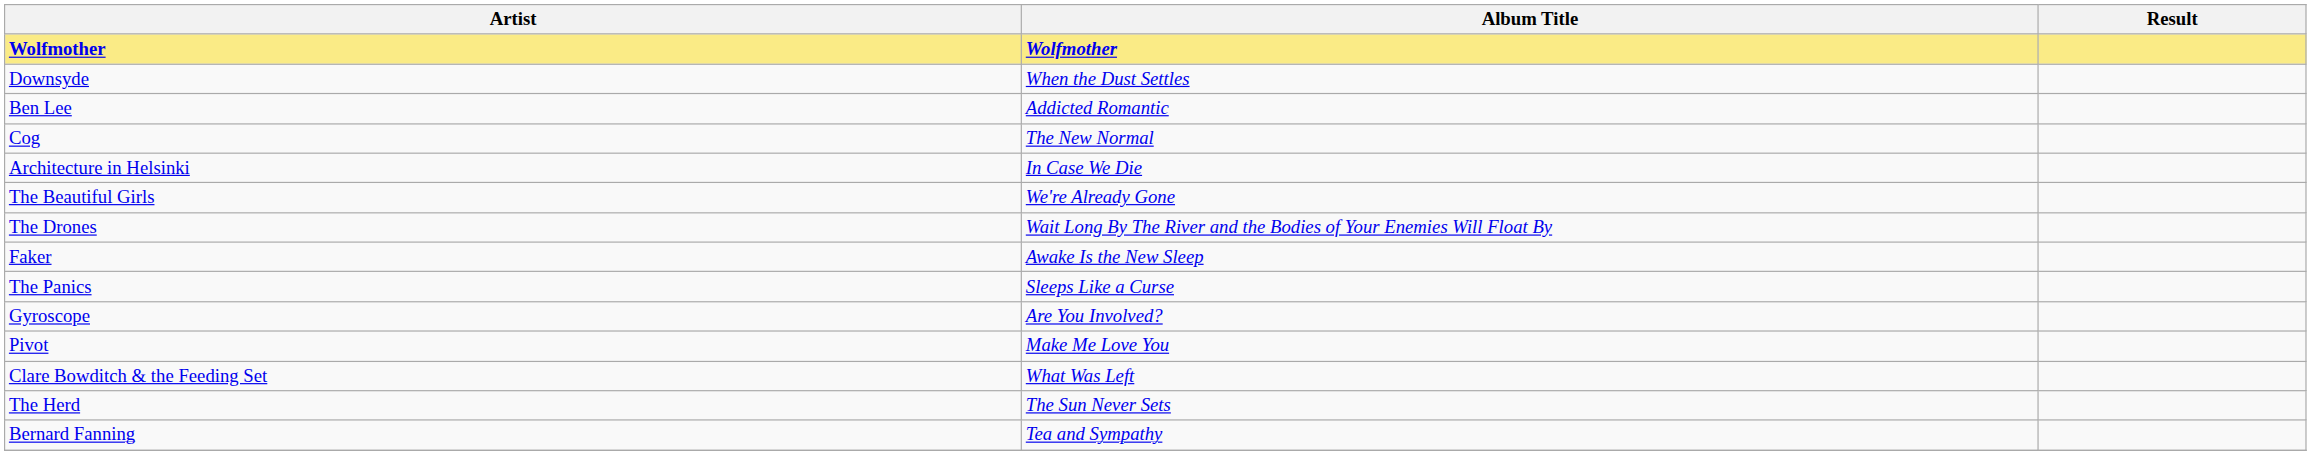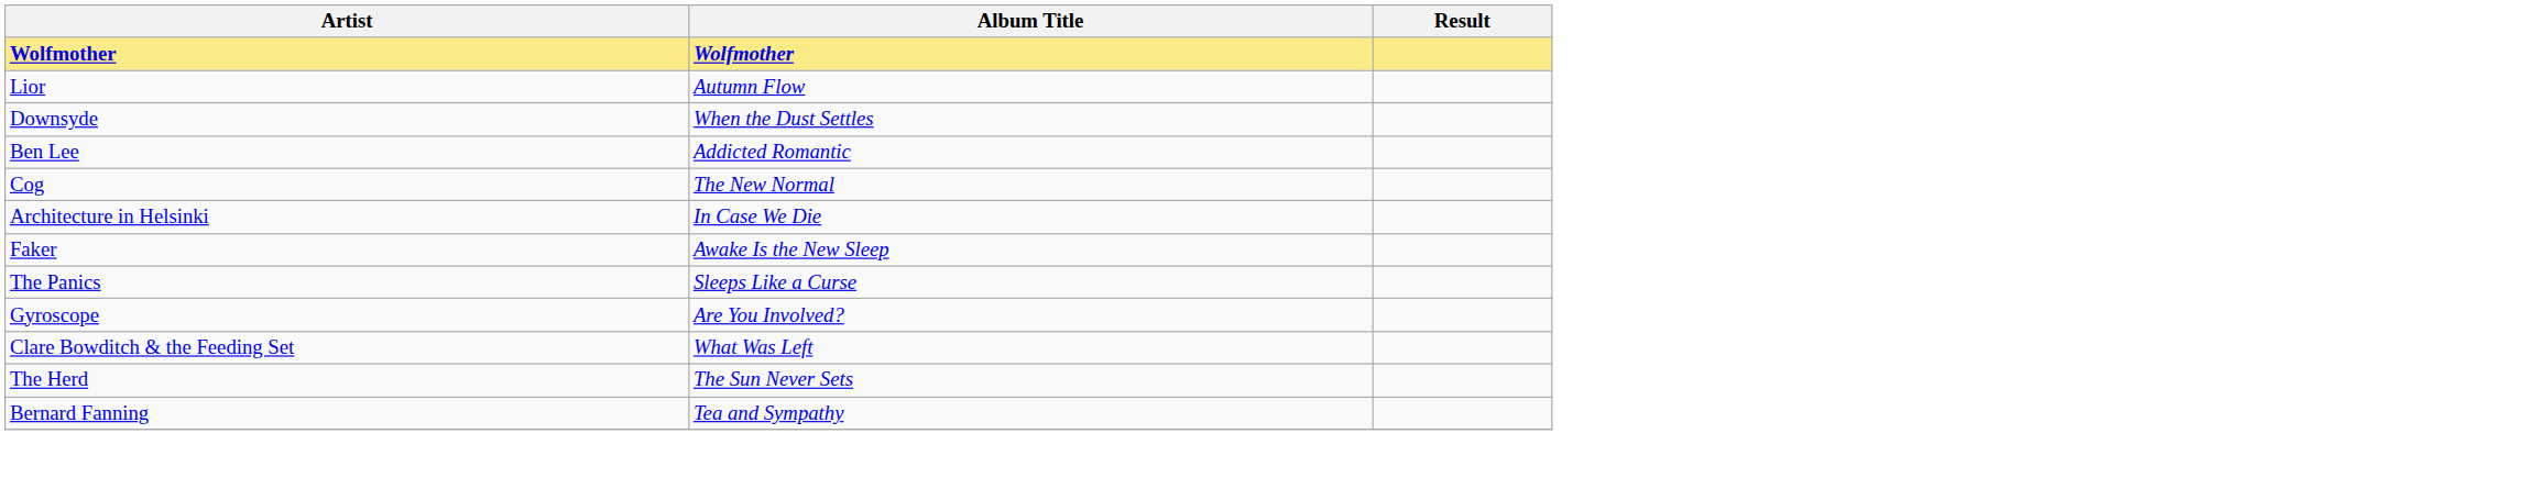+ row: Lior | Autumn Flow
- row: The Beautiful Girls | We're Already Gone
- row: The Drones | Wait Long By The River and the Bodies of Your Enemies Will Float By
- row: Pivot | Make Me Love You
